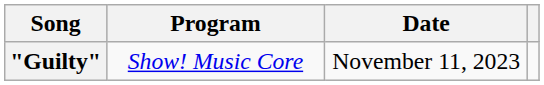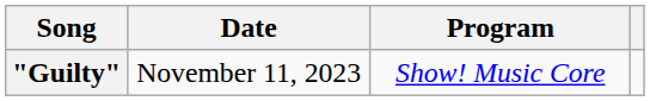columns swapped: Program <-> Date
